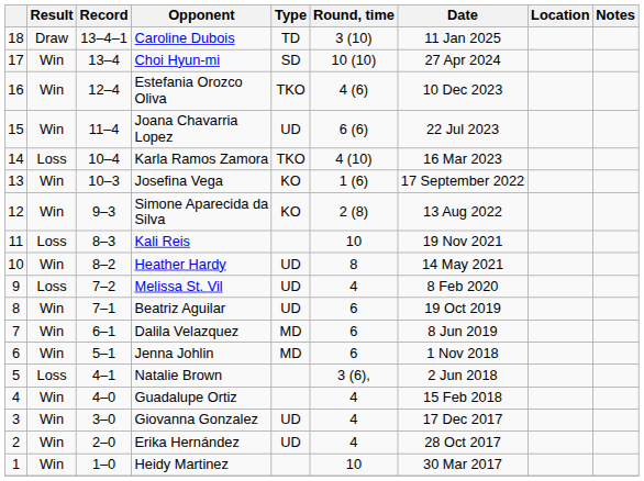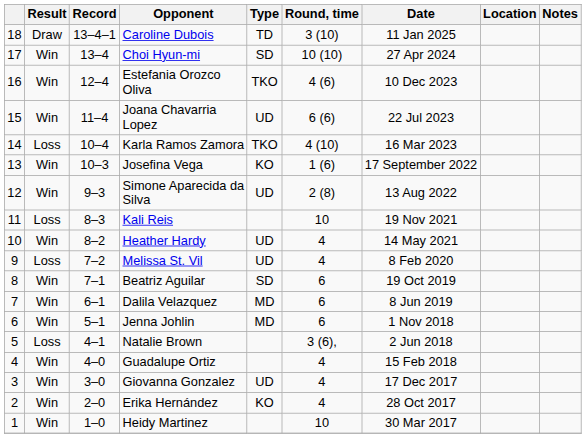Simone Aparecida da Silva | Type: KO -> UD
Heather Hardy | Round, time: 8 -> 4
Beatriz Aguilar | Type: UD -> SD
Erika Hernández | Type: UD -> KO
